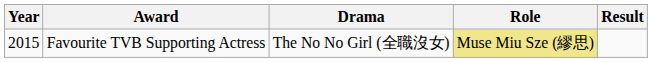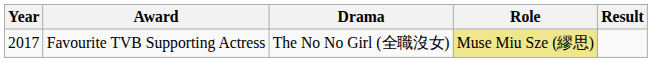Favourite TVB Supporting Actress | Year: 2015 -> 2017
